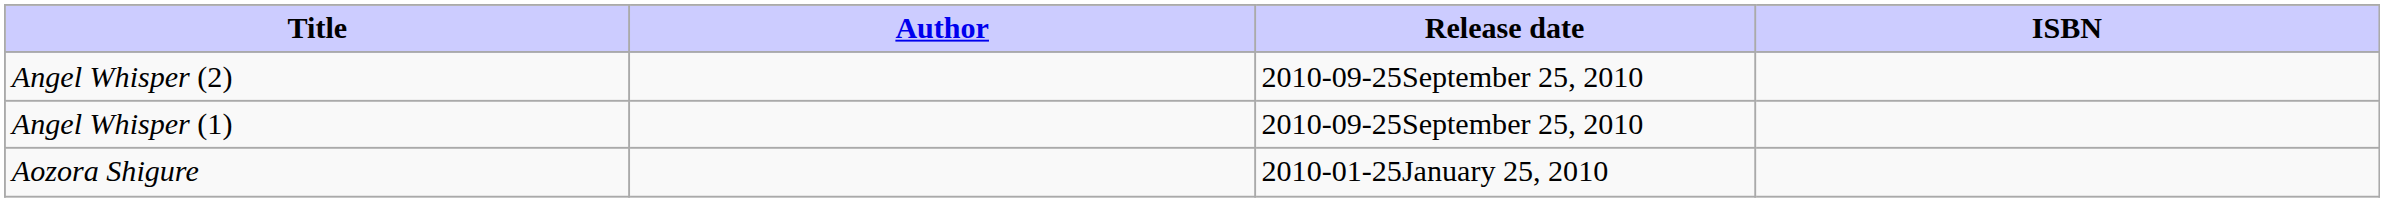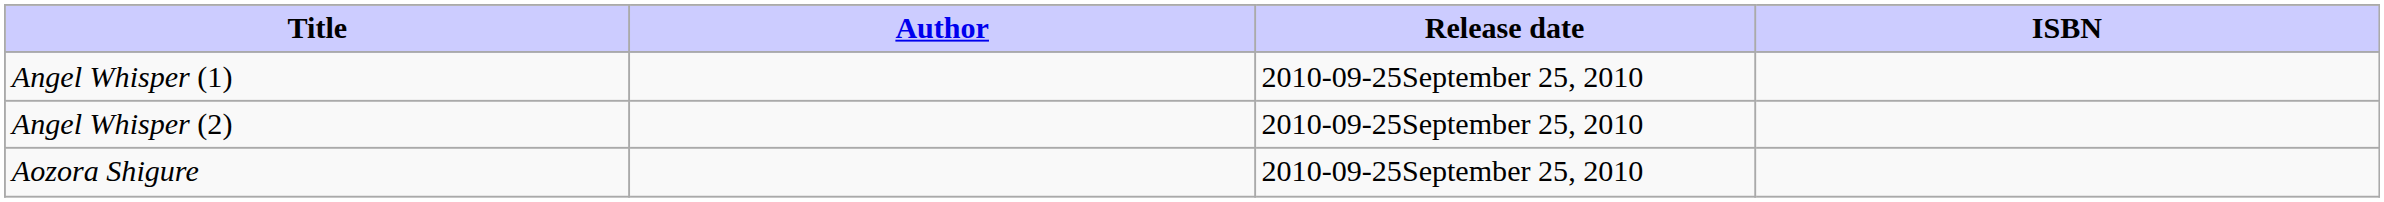rows swapped: Angel Whisper (1) <-> Angel Whisper (2)
Aozora Shigure | Release date: 2010-01-25January 25, 2010 -> 2010-09-25September 25, 2010
